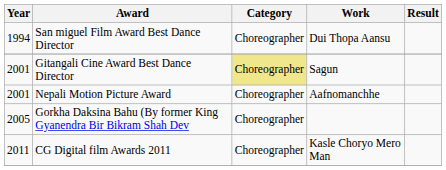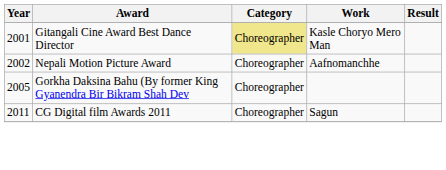- row: 1994 | San miguel Film Award Best Dance Director | Choreographer | Dui Thopa Aansu
Gitangali Cine Award Best Dance Director | Work: Sagun -> Kasle Choryo Mero Man
Nepali Motion Picture Award | Year: 2001 -> 2002
CG Digital film Awards 2011 | Work: Kasle Choryo Mero Man -> Sagun
